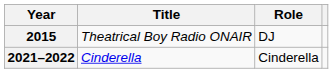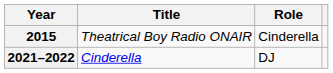2015 | Role: DJ -> Cinderella
2021–2022 | Role: Cinderella -> DJ
